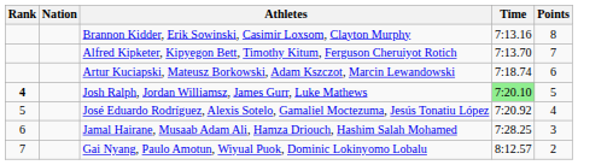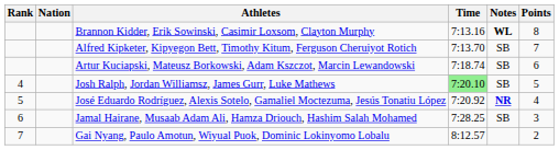+ column: Notes | WL | SB | SB | SB | NR | SB
Josh Ralph, Jordan Williamsz, James Gurr, Luke Mathews | Rank: bold -> normal
